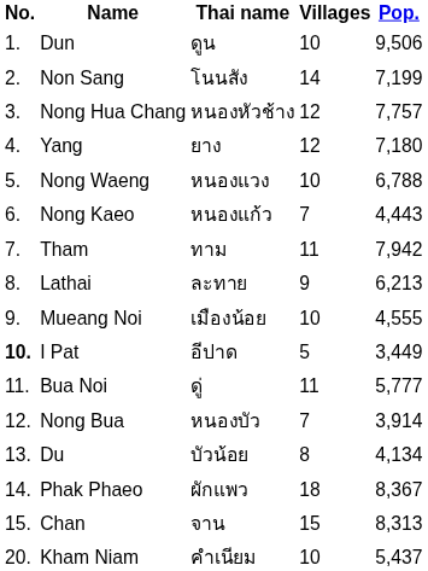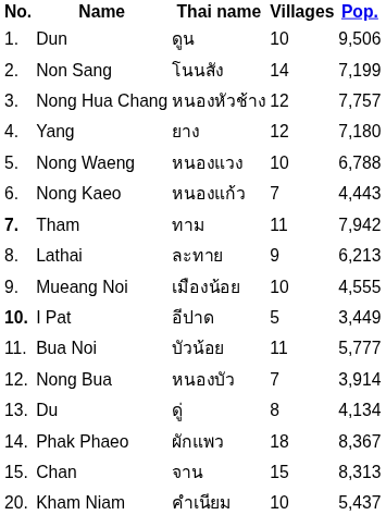Tham | No.: normal -> bold
Bua Noi | Thai name: ดู่ -> บัวน้อย
Du | Thai name: บัวน้อย -> ดู่
